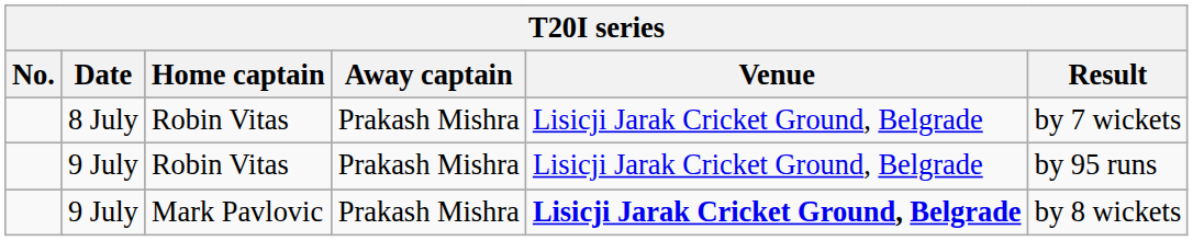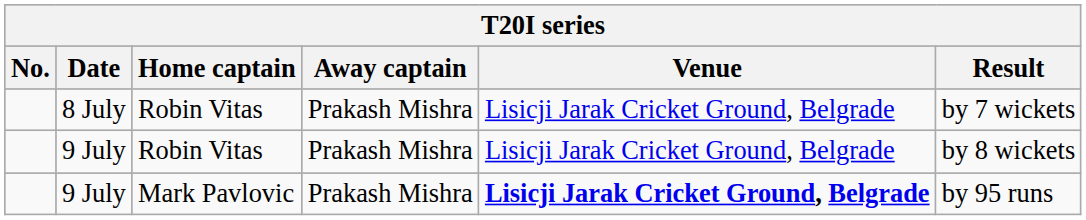9 July / Robin Vitas | Result: by 95 runs -> by 8 wickets
9 July / Mark Pavlovic | Result: by 8 wickets -> by 95 runs
